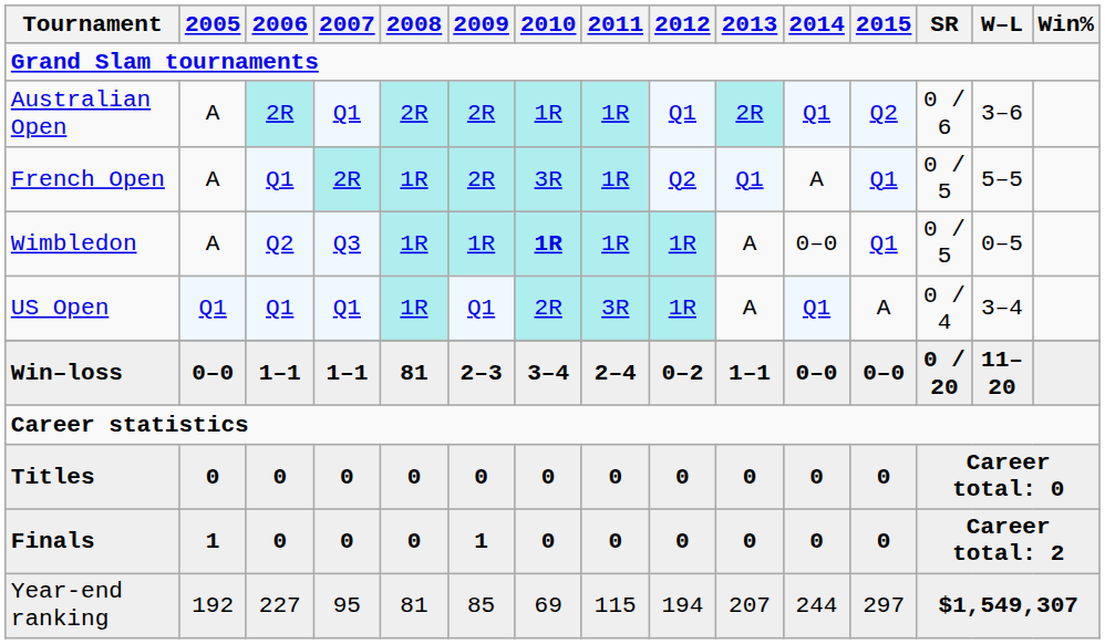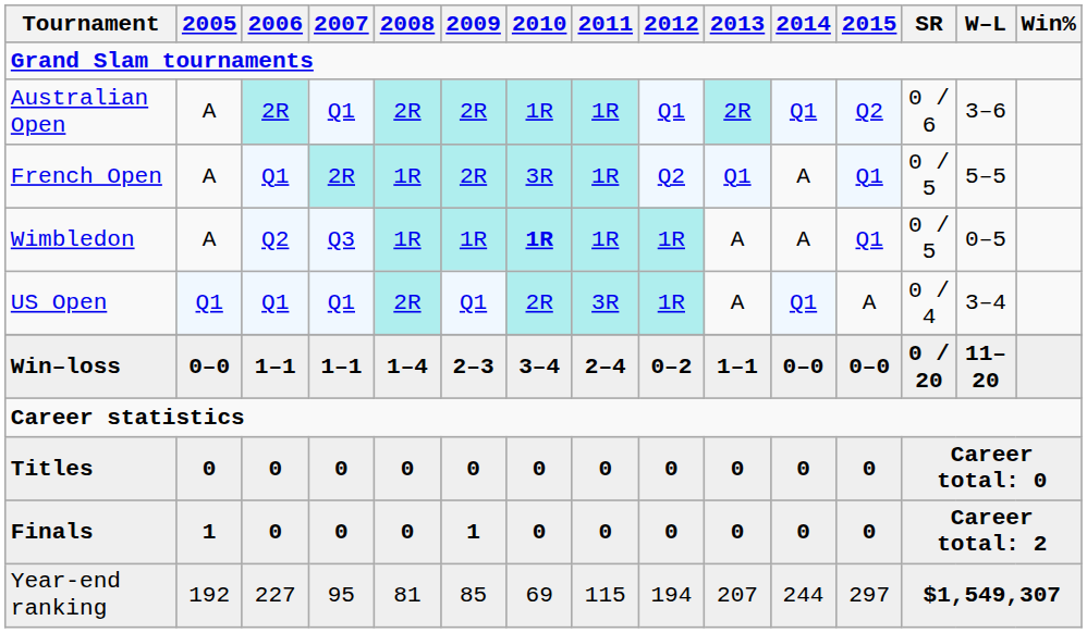Wimbledon | 2014: 0–0 -> A
US Open | 2008: 1R -> 2R
Win–loss | 2008: 81 -> 1–4
